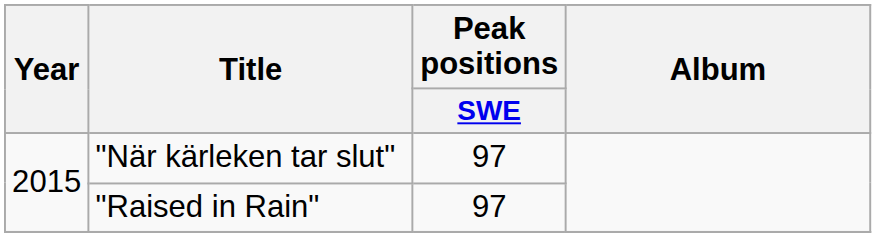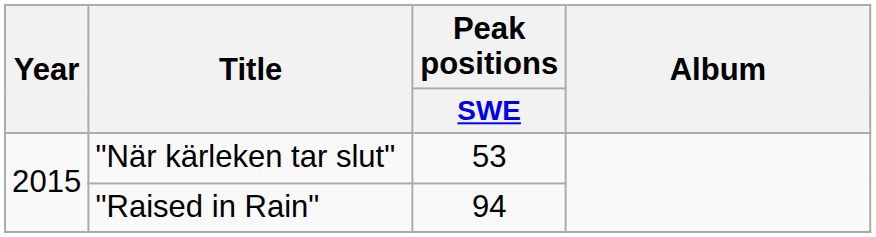"När kärleken tar slut" | Peak positions / SWE: 97 -> 53
"Raised in Rain" | Peak positions / SWE: 97 -> 94
